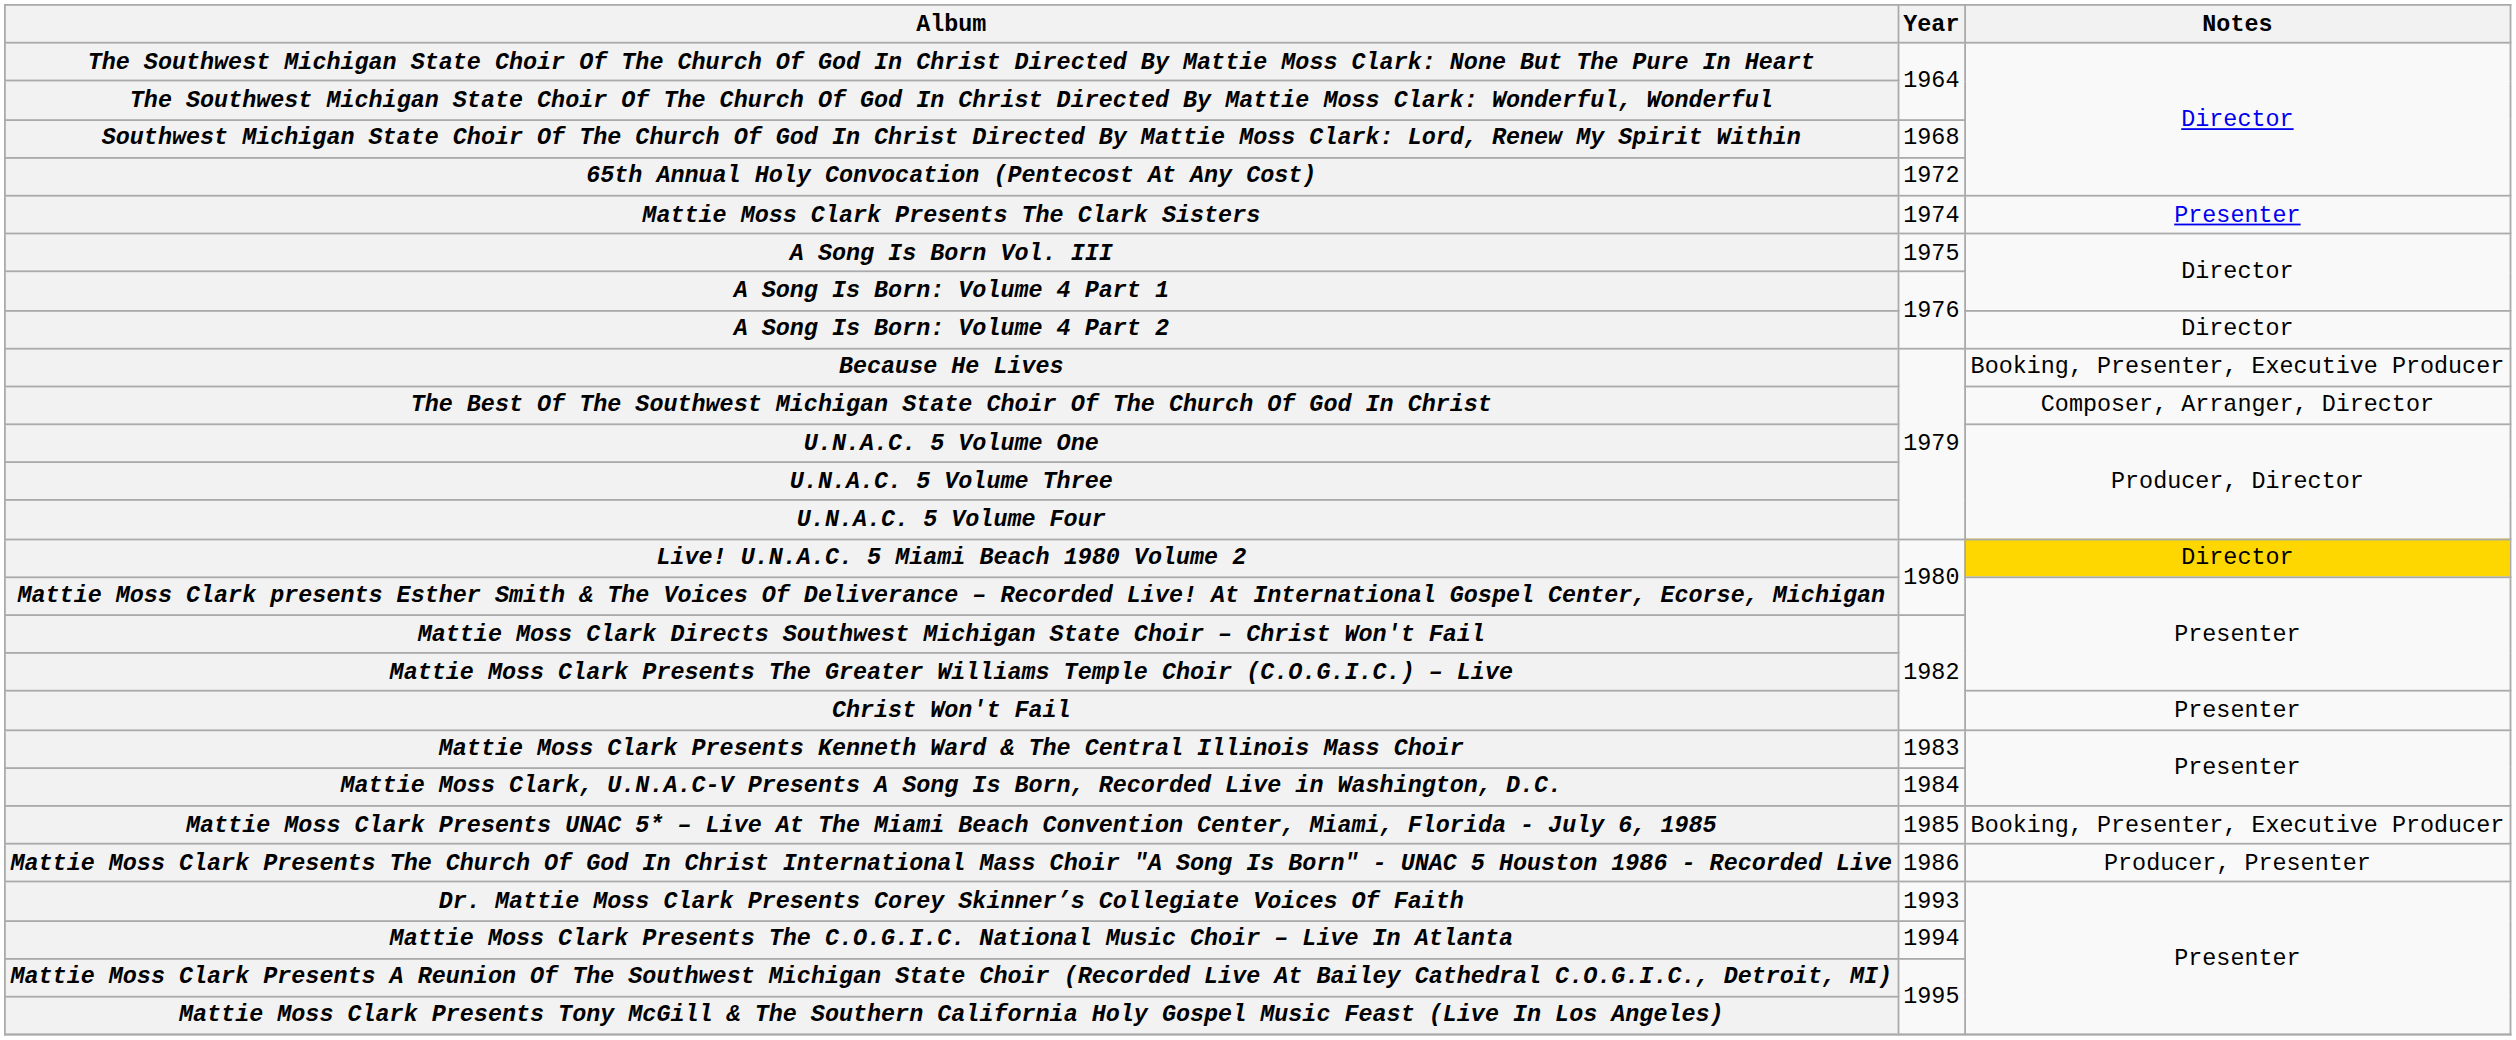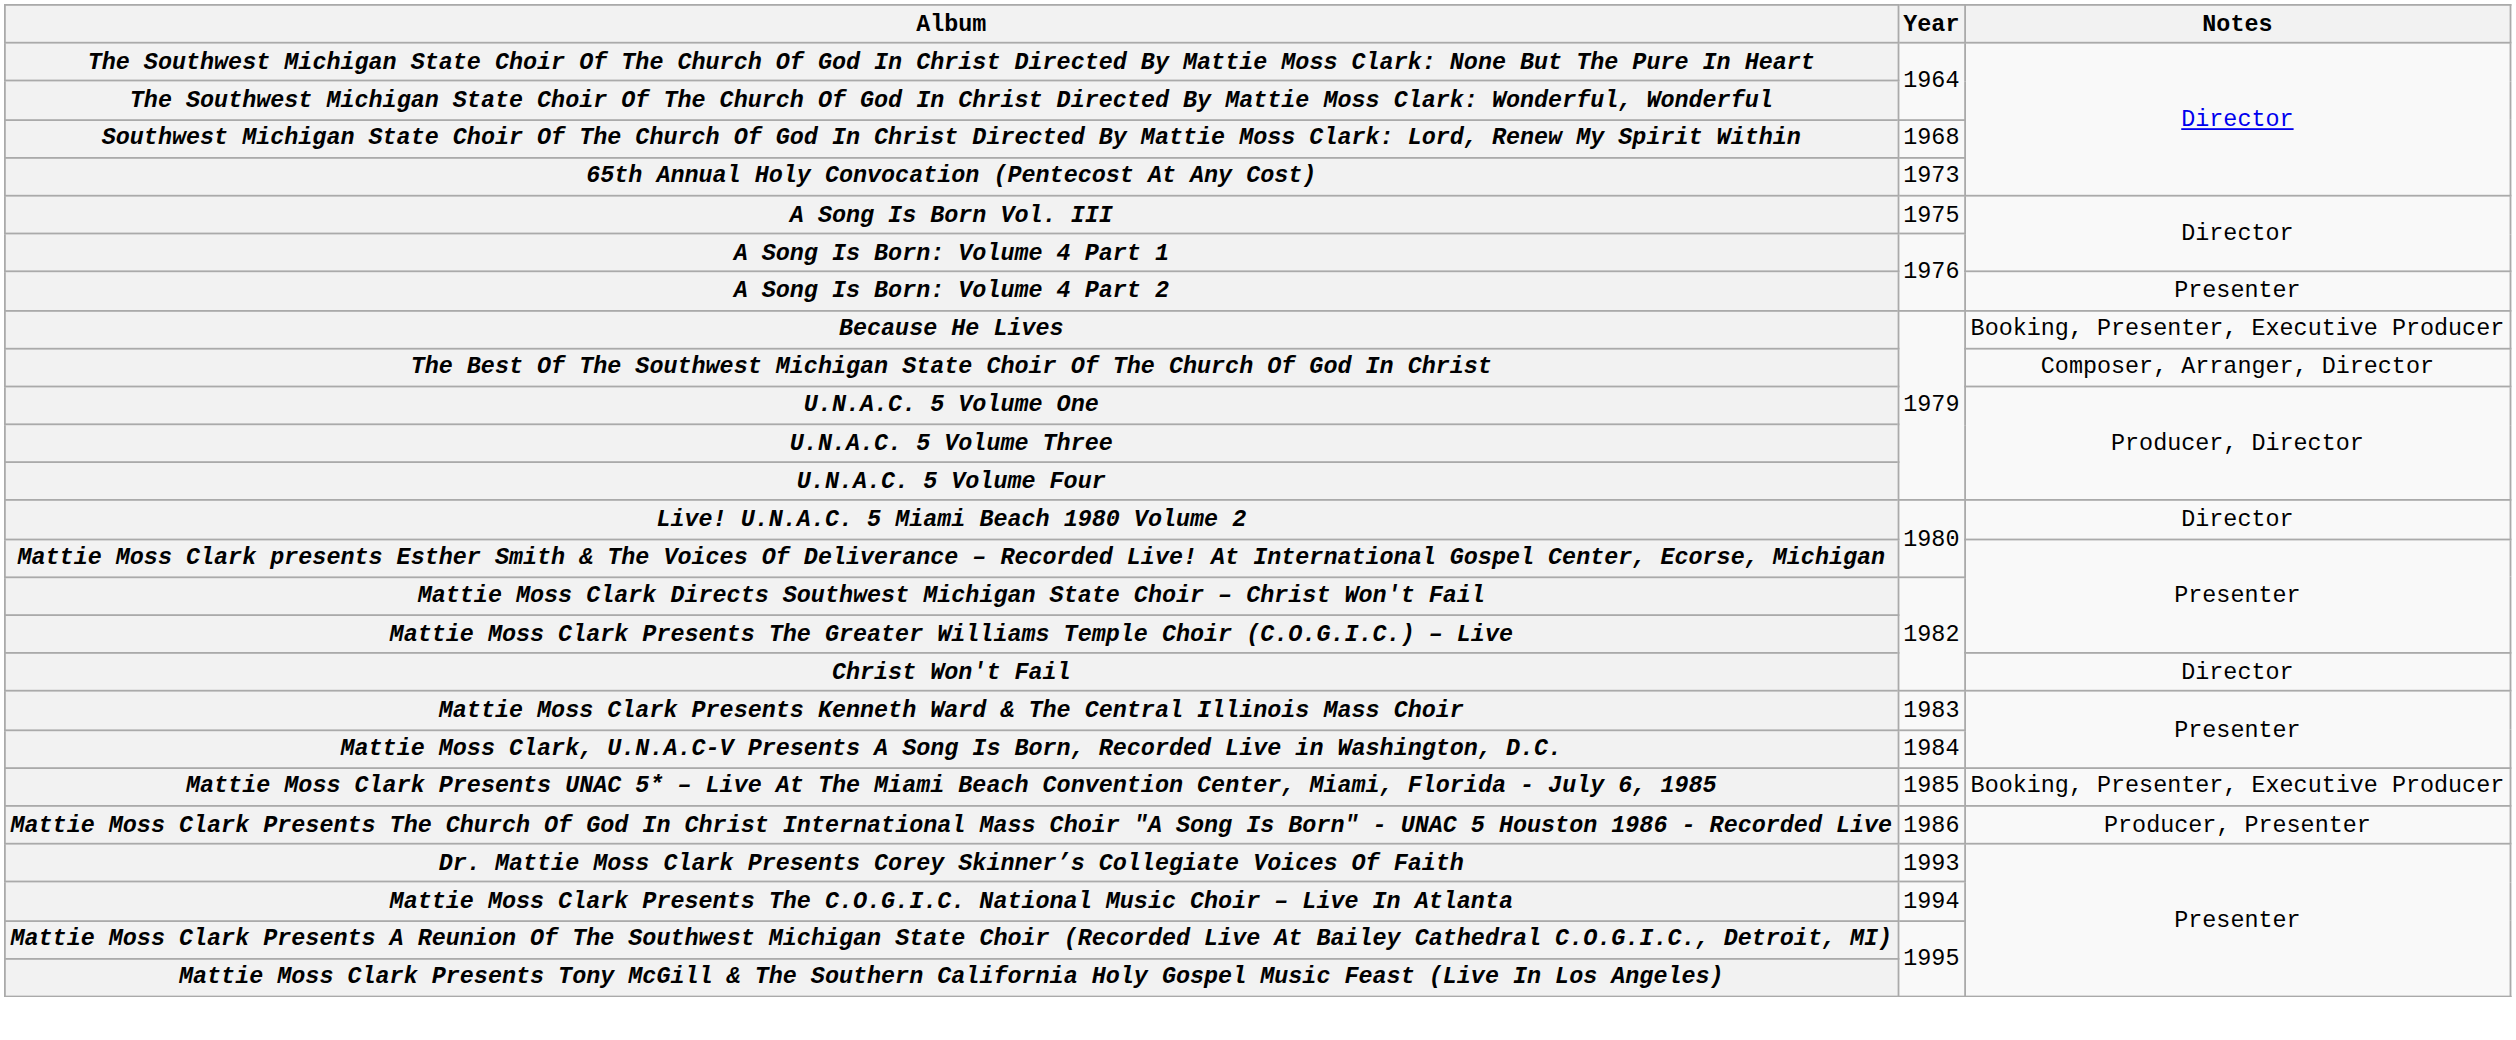65th Annual Holy Convocation (Pentecost At Any Cost) | Year: 1972 -> 1973
- row: Mattie Moss Clark Presents The Clark Sisters | 1974 | Presenter
A Song Is Born: Volume 4 Part 2 | Notes: Director -> Presenter
Live! U.N.A.C. 5 Miami Beach 1980 Volume 2 | Notes: gold background -> no background
Christ Won't Fail | Notes: Presenter -> Director
